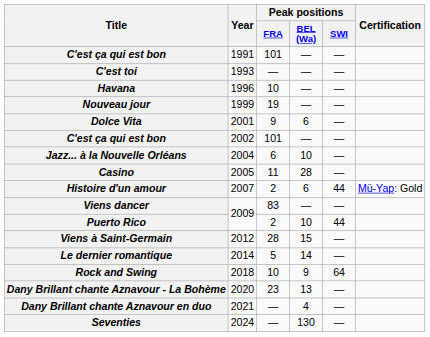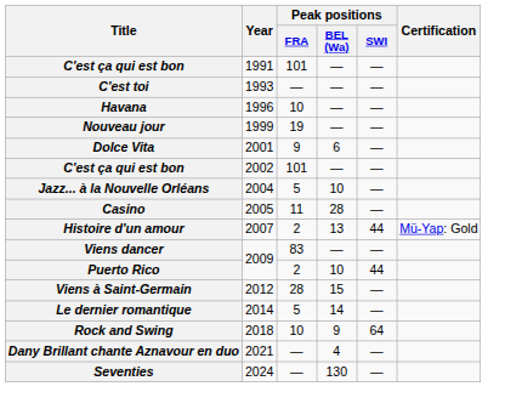Jazz... à la Nouvelle Orléans | Peak positions / FRA: 6 -> 5
Histoire d'un amour | Peak positions / BEL (Wa): 6 -> 13
- row: Dany Brillant chante Aznavour - La Bohème | 2020 | 23 | 13 | —
